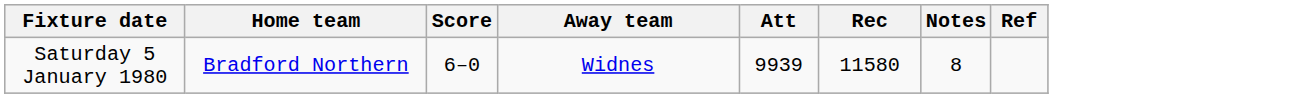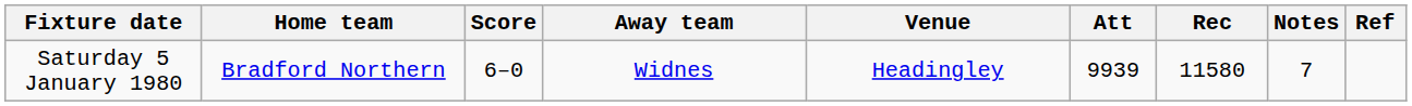+ column: Venue | Headingley
Saturday 5 January 1980 | Notes: 8 -> 7
